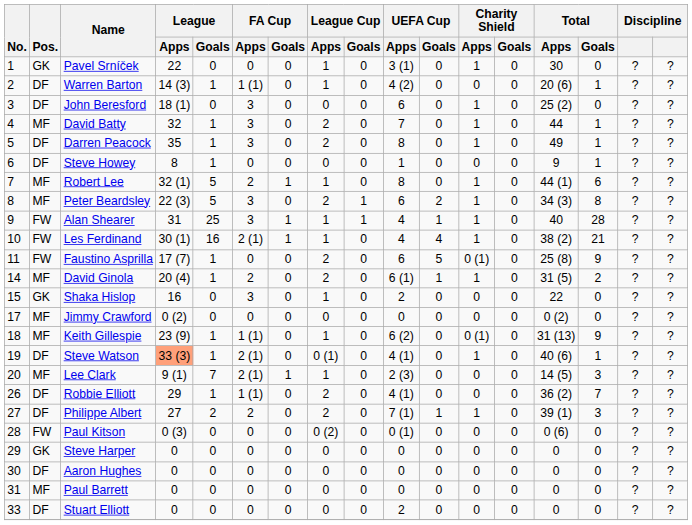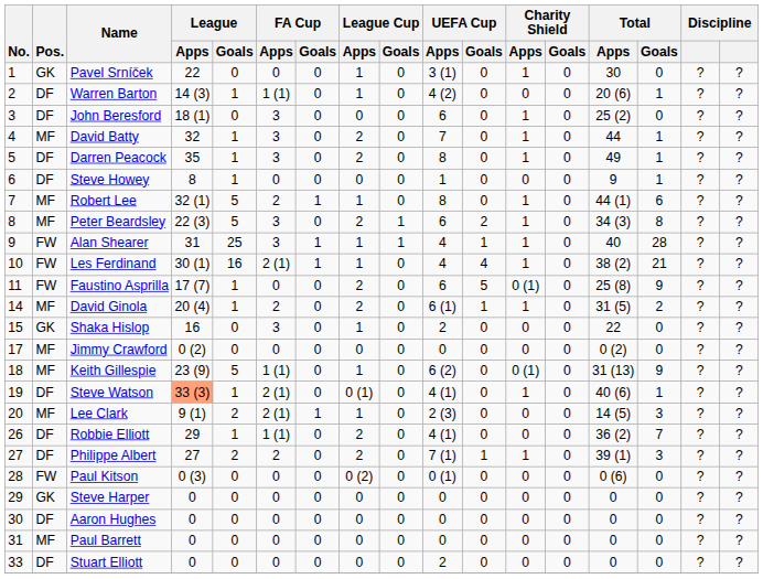Keith Gillespie | League / Goals: 1 -> 5
Lee Clark | League / Goals: 7 -> 2
